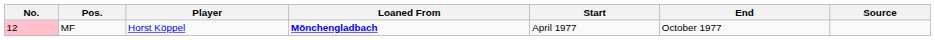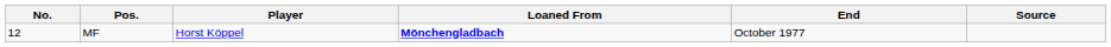- column: Start | April 1977
MF | No.: pink background -> no background
